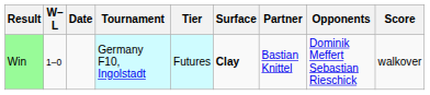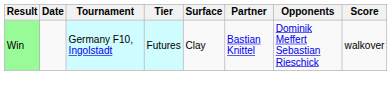- column: W–L | 1–0
Win | Surface: bold -> normal
